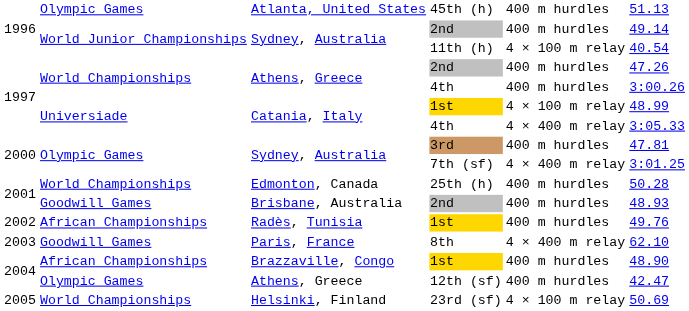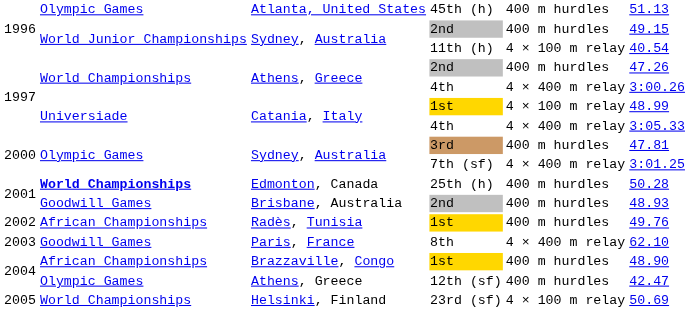Sydney, Australia / 2nd | column 6: 49.14 -> 49.15
Athens, Greece / 4th | column 5: 400 m hurdles -> 4 × 400 m relay
25th (h) | column 2: normal -> bold
